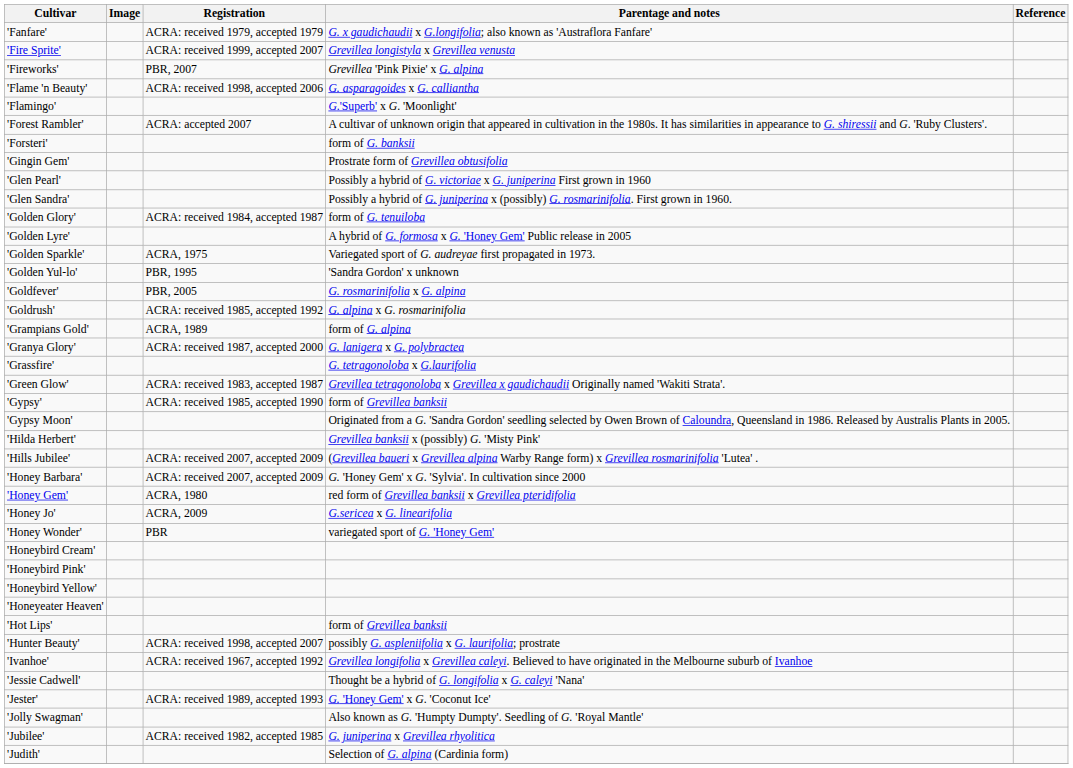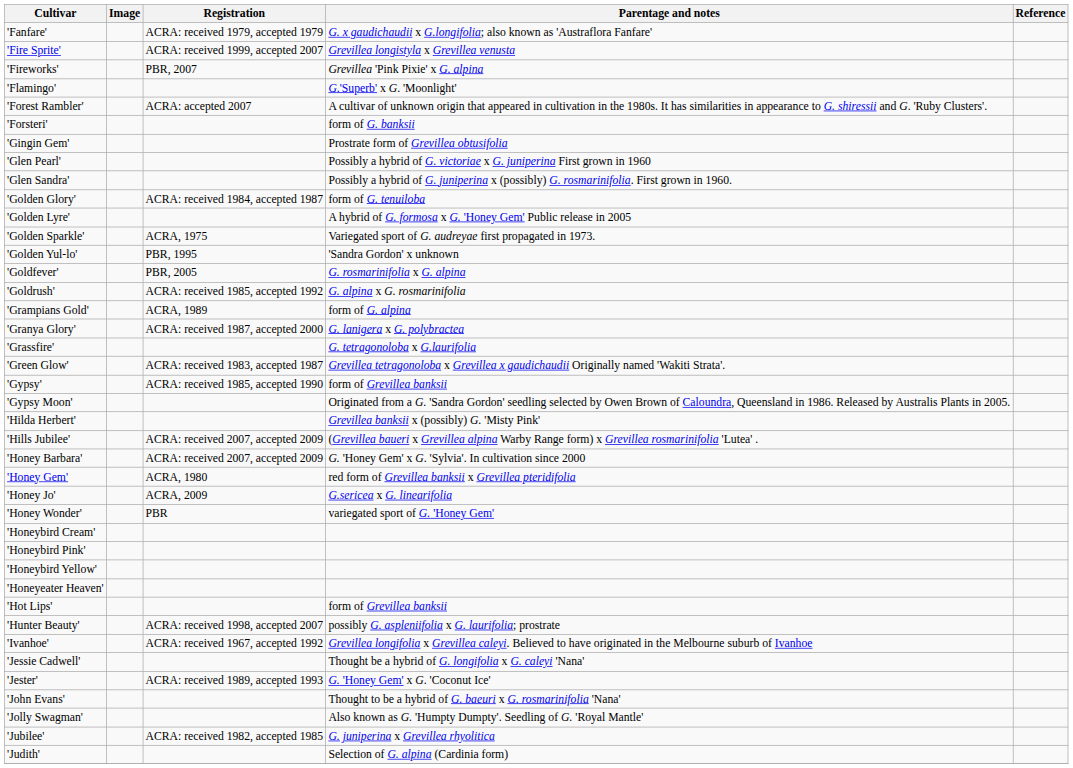- row: 'Flame 'n Beauty' | ACRA: received 1998, accepted 2006 | G. asparagoides x G. calliantha
+ row: 'John Evans' | Thought to be a hybrid of G. baeuri x G. rosmarinifolia 'Nana'
